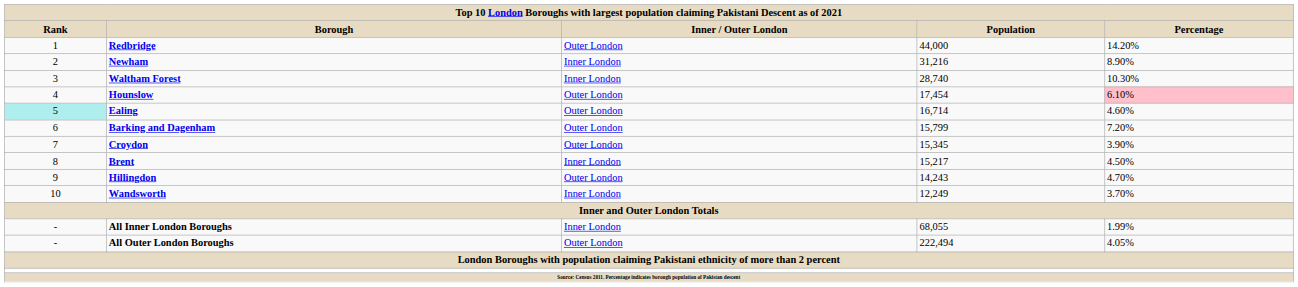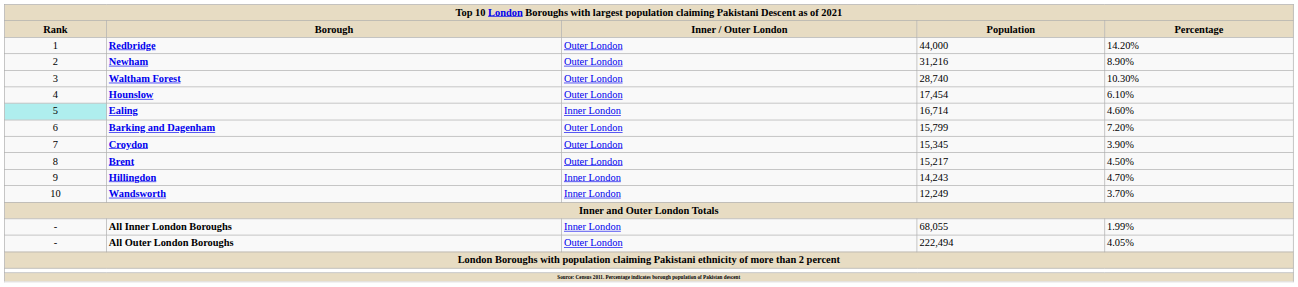Newham | Inner / Outer London: Inner London -> Outer London
Waltham Forest | Inner / Outer London: Inner London -> Outer London
Hounslow | Percentage: pink background -> no background
Ealing | Inner / Outer London: Outer London -> Inner London
Brent | Inner / Outer London: Inner London -> Outer London
Hillingdon | Inner / Outer London: Outer London -> Inner London
